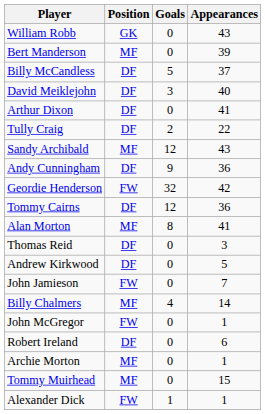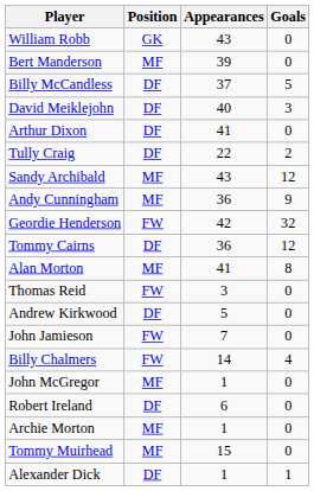columns swapped: Appearances <-> Goals
Andy Cunningham | Position: DF -> MF
Thomas Reid | Position: DF -> FW
Billy Chalmers | Position: MF -> FW
John McGregor | Position: FW -> MF
Alexander Dick | Position: FW -> DF
